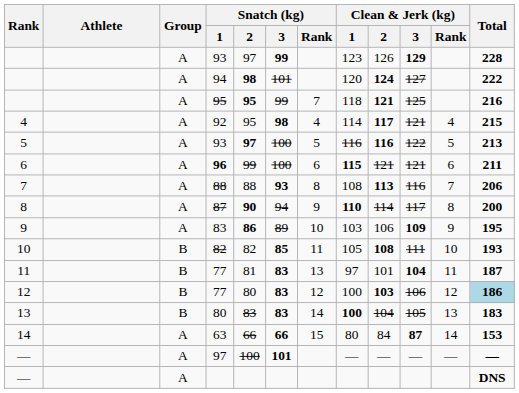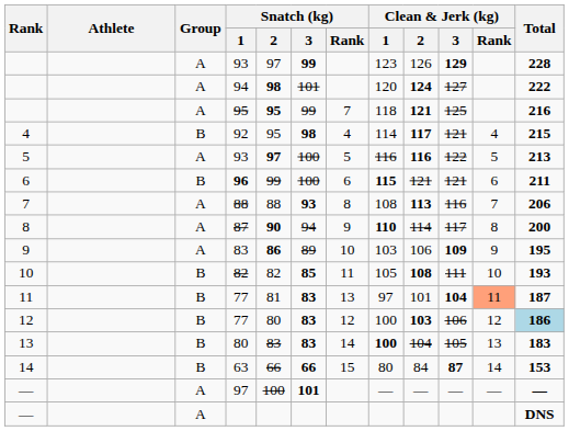92 | Group: A -> B
96 | Group: A -> B
11 / 77 | Clean & Jerk (kg) / Rank: no background -> lightsalmon background
63 | Group: A -> B
